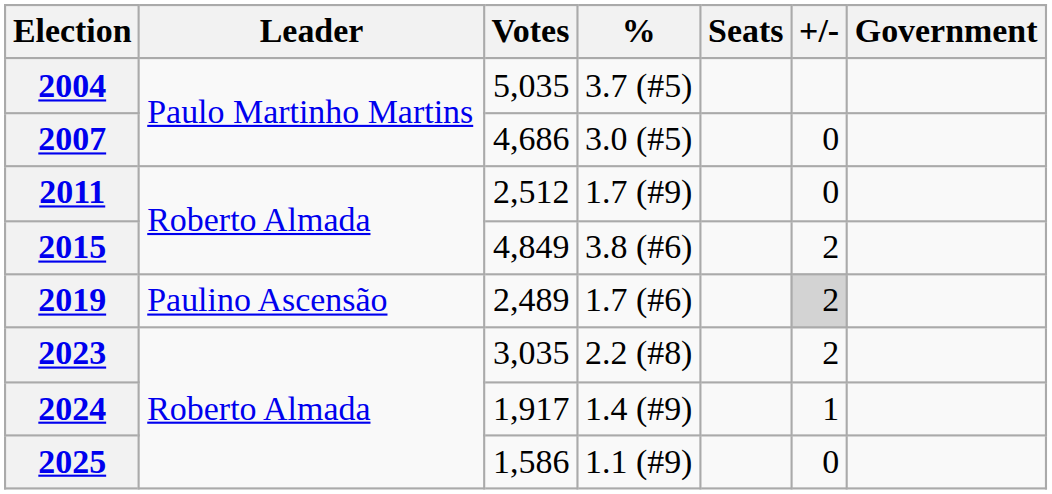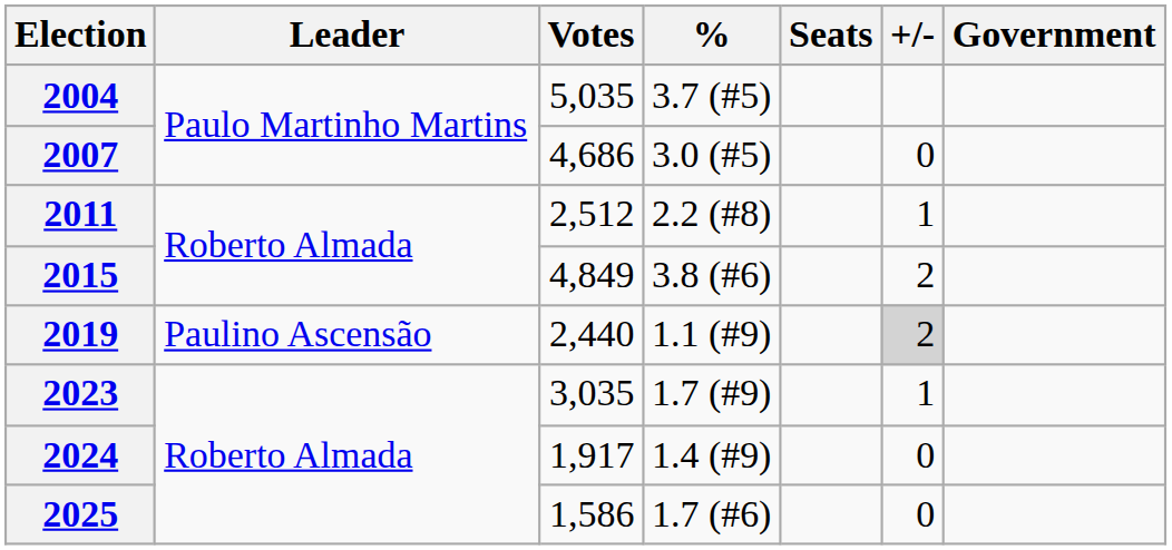2011 | %: 1.7 (#9) -> 2.2 (#8)
2011 | +/-: 0 -> 1
2019 | Votes: 2,489 -> 2,440
2019 | %: 1.7 (#6) -> 1.1 (#9)
2023 | %: 2.2 (#8) -> 1.7 (#9)
2023 | +/-: 2 -> 1
2024 | +/-: 1 -> 0
2025 | %: 1.1 (#9) -> 1.7 (#6)
